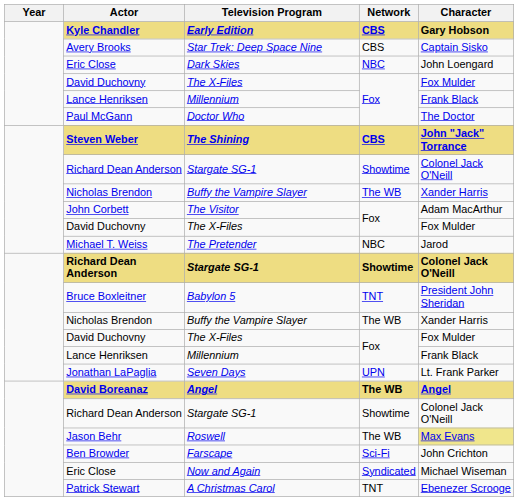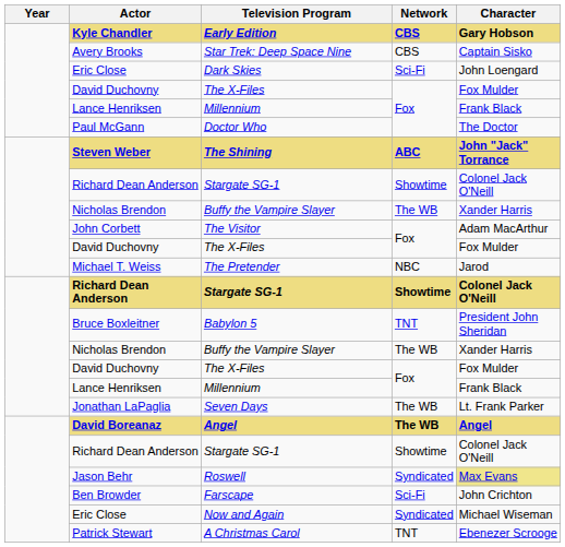Dark Skies | Network: NBC -> Sci-Fi
The Shining | Network: CBS -> ABC
Seven Days | Network: UPN -> The WB
Roswell | Network: The WB -> Syndicated
